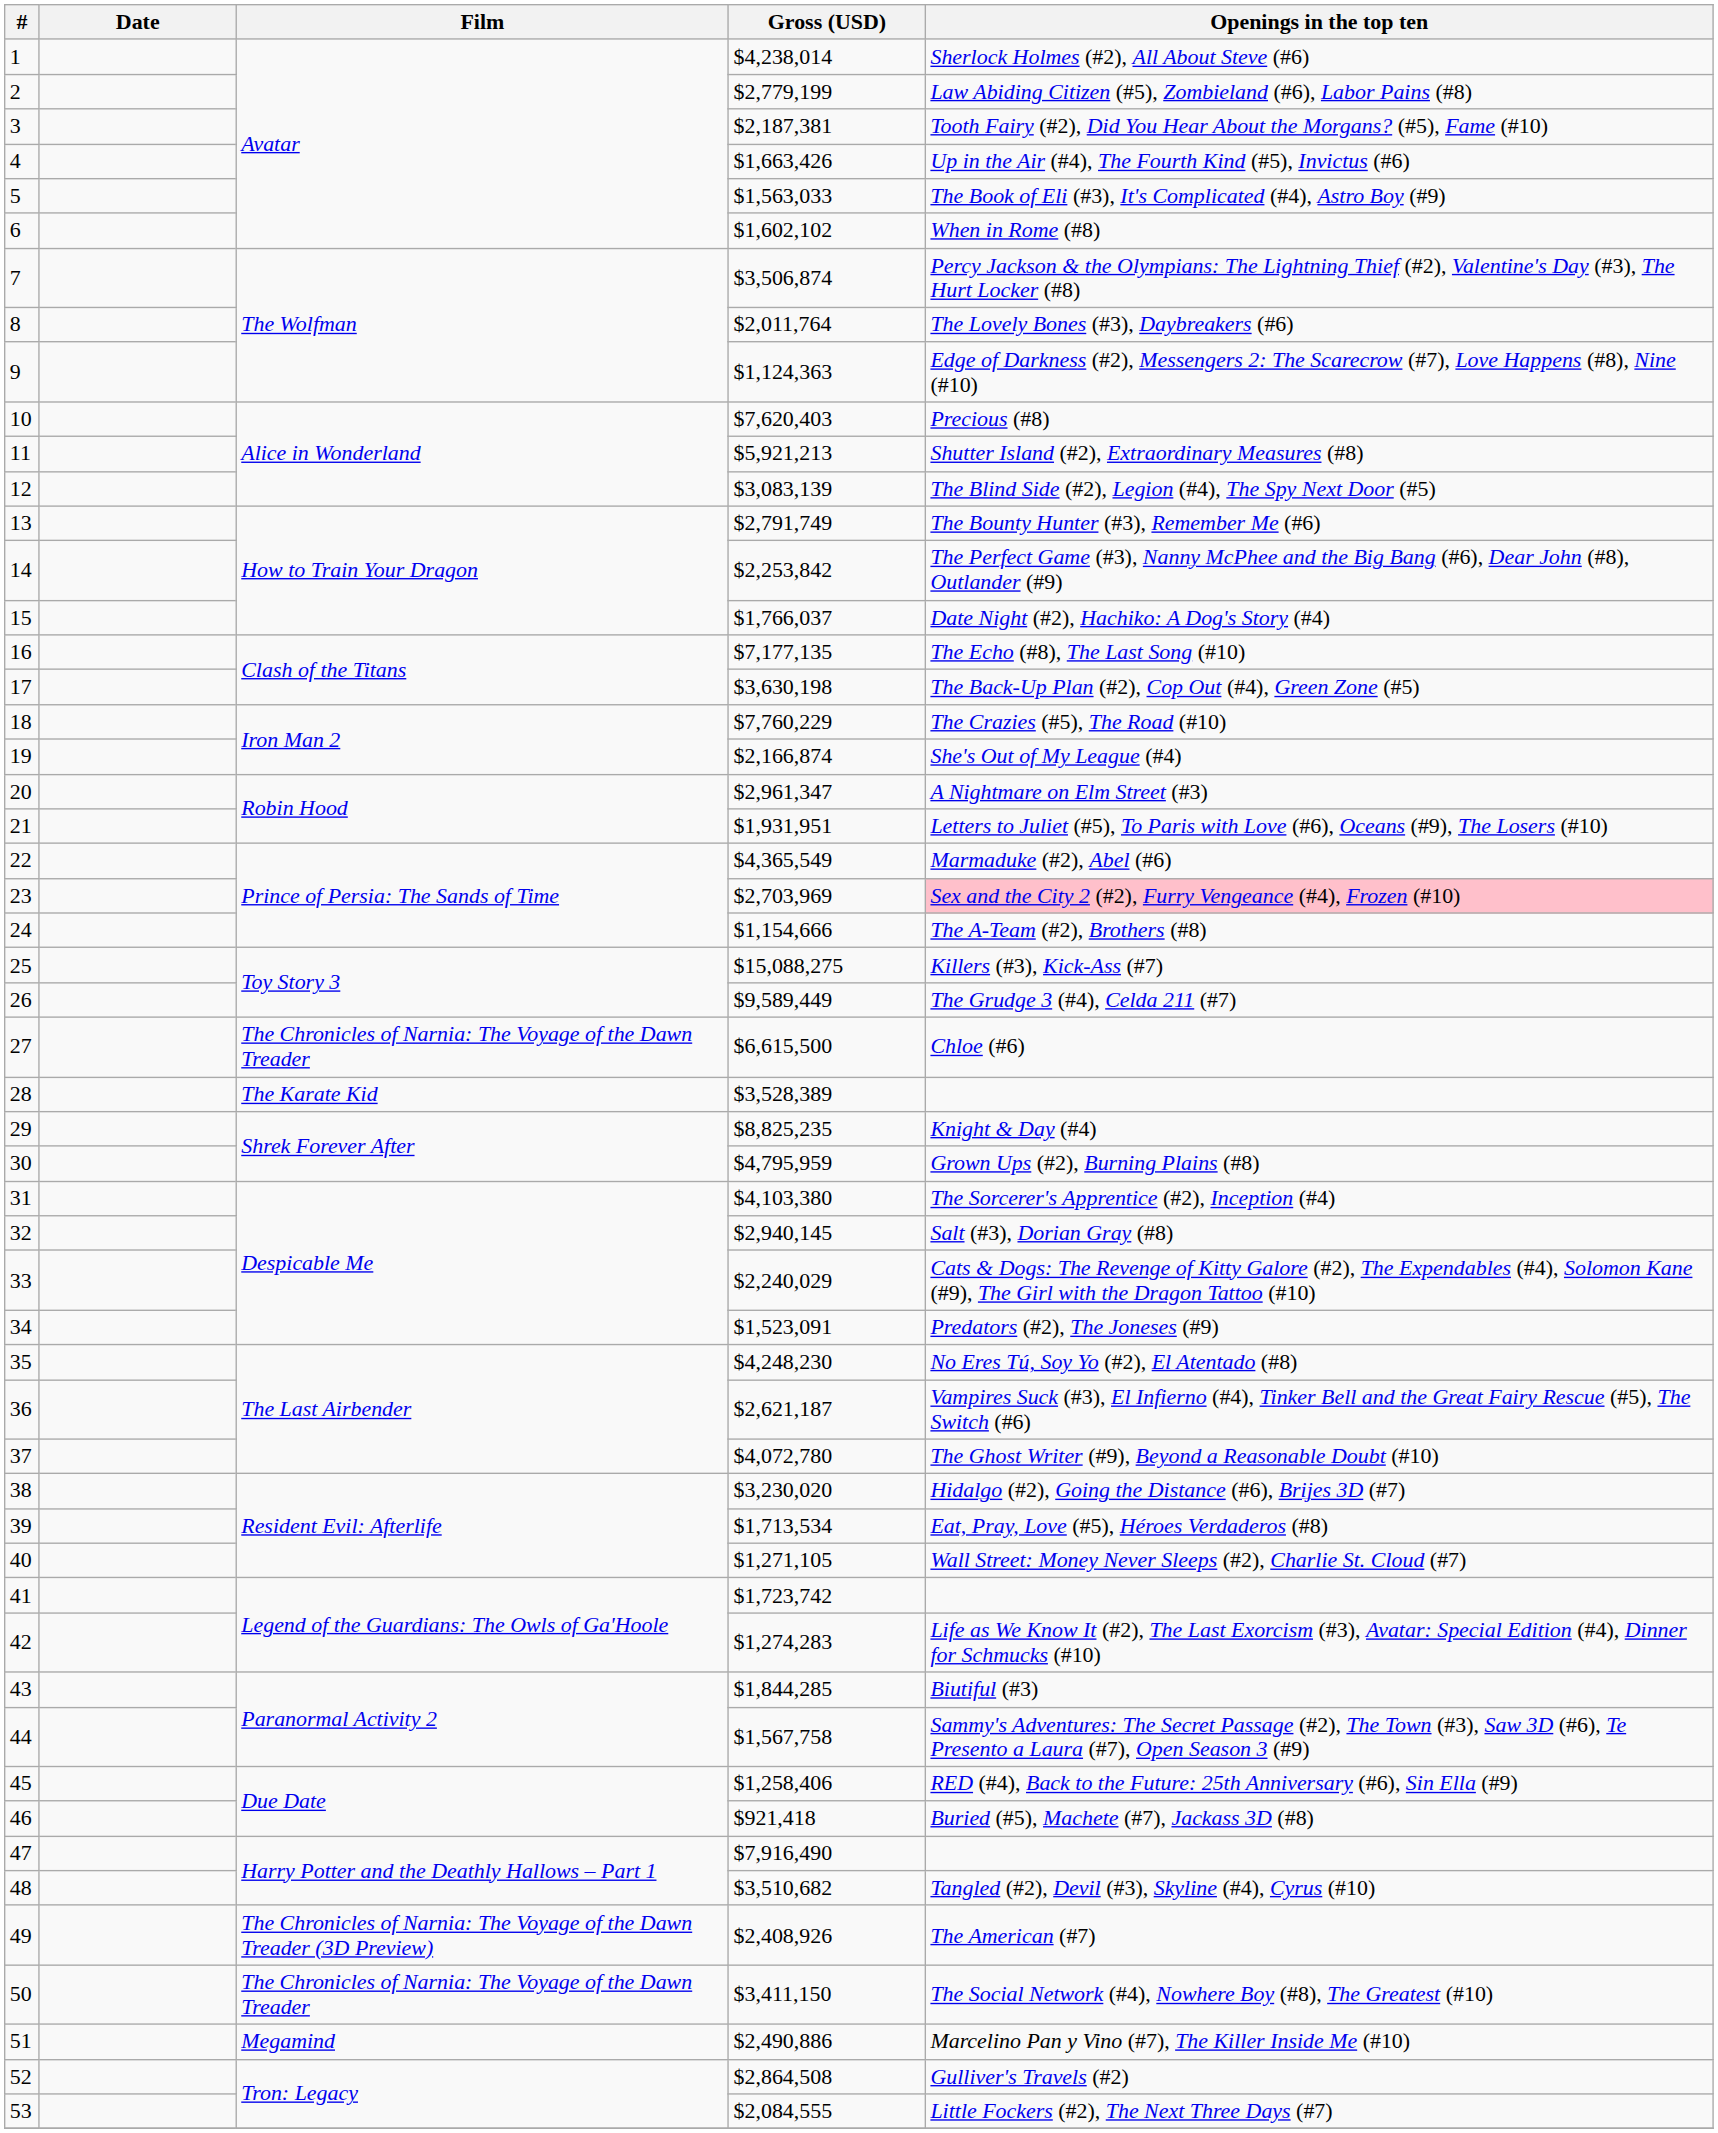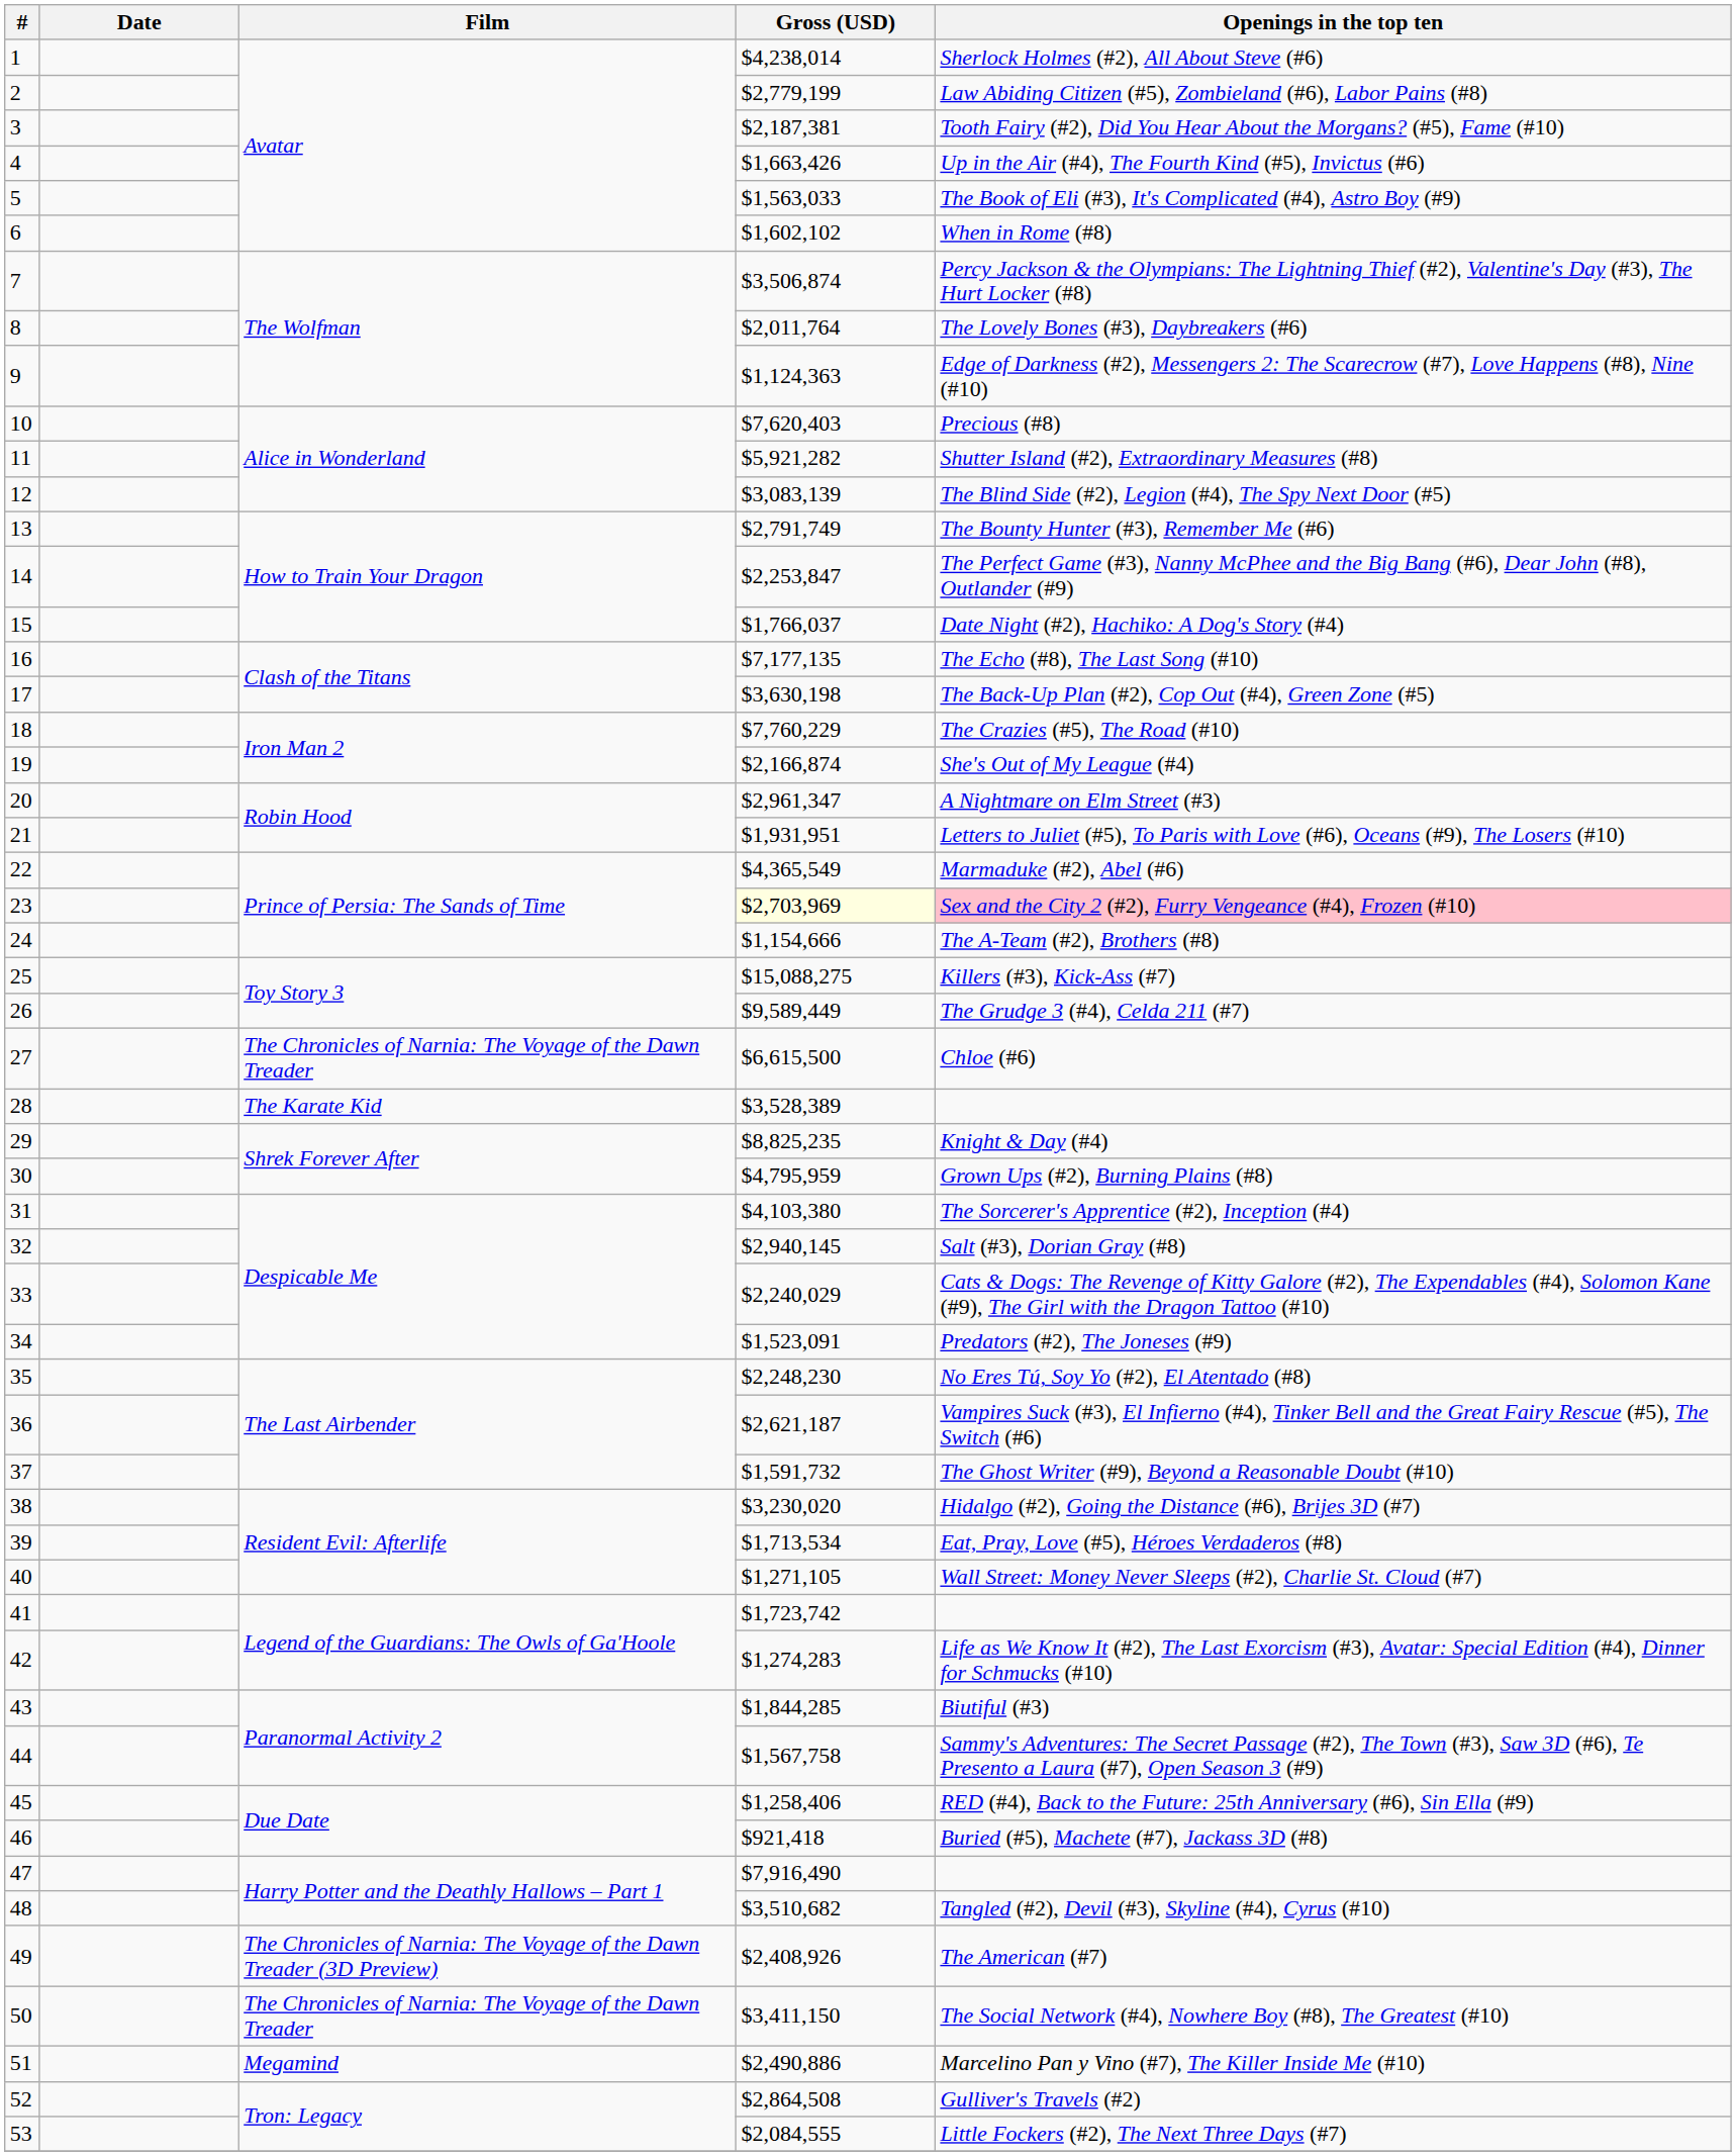11 | Gross (USD): $5,921,213 -> $5,921,282
14 | Gross (USD): $2,253,842 -> $2,253,847
23 | Gross (USD): no background -> lightyellow background
35 | Gross (USD): $4,248,230 -> $2,248,230
37 | Gross (USD): $4,072,780 -> $1,591,732
